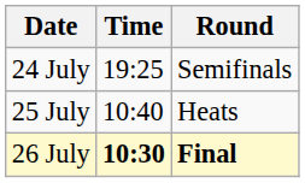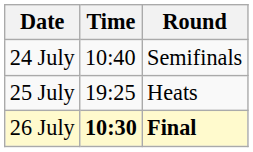24 July | Time: 19:25 -> 10:40
25 July | Time: 10:40 -> 19:25
